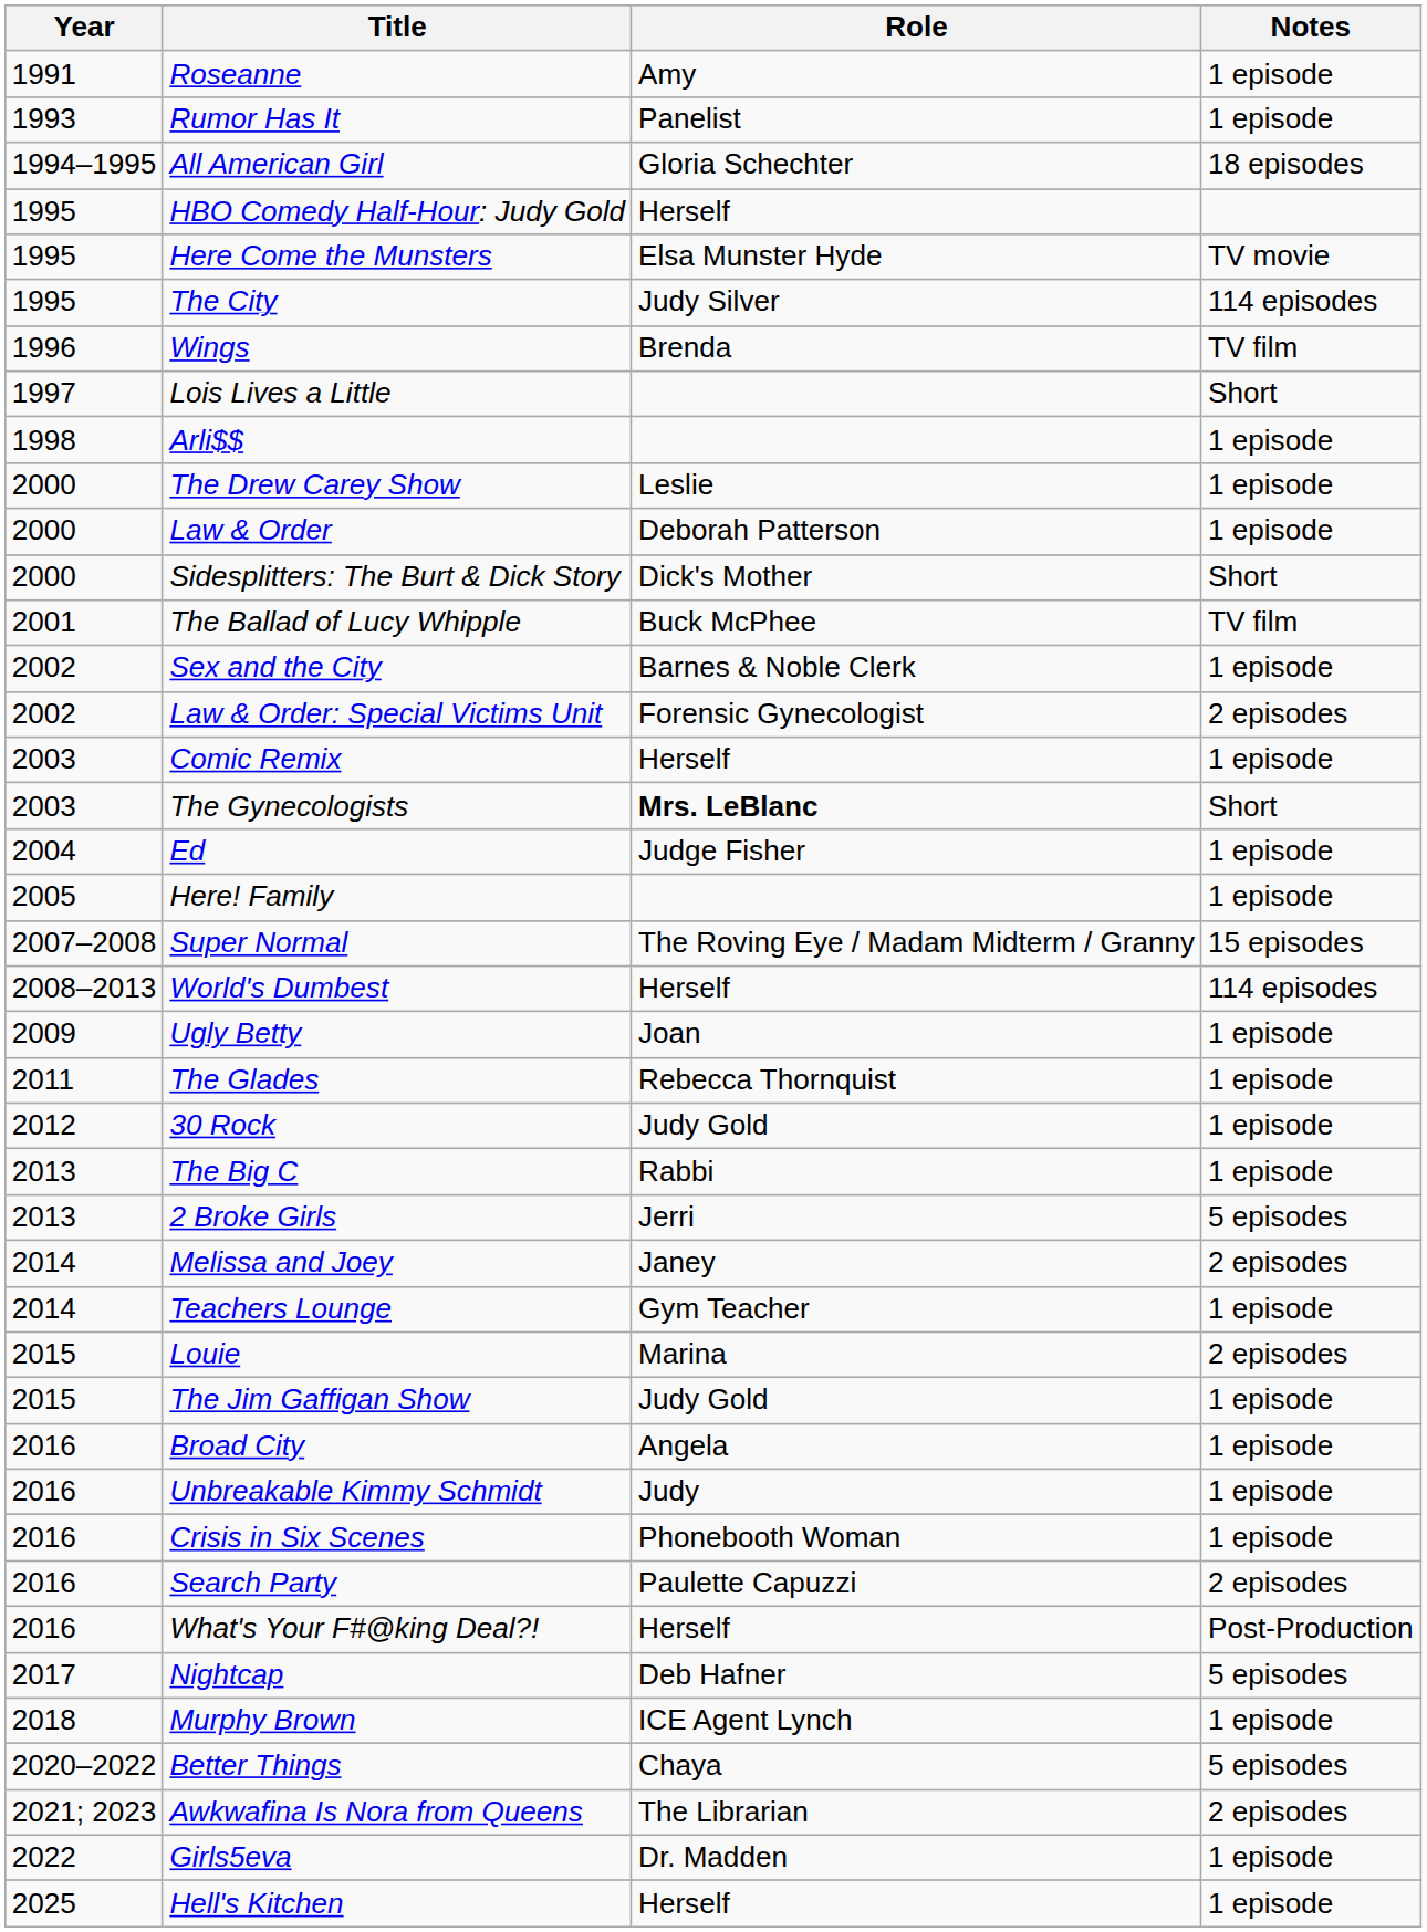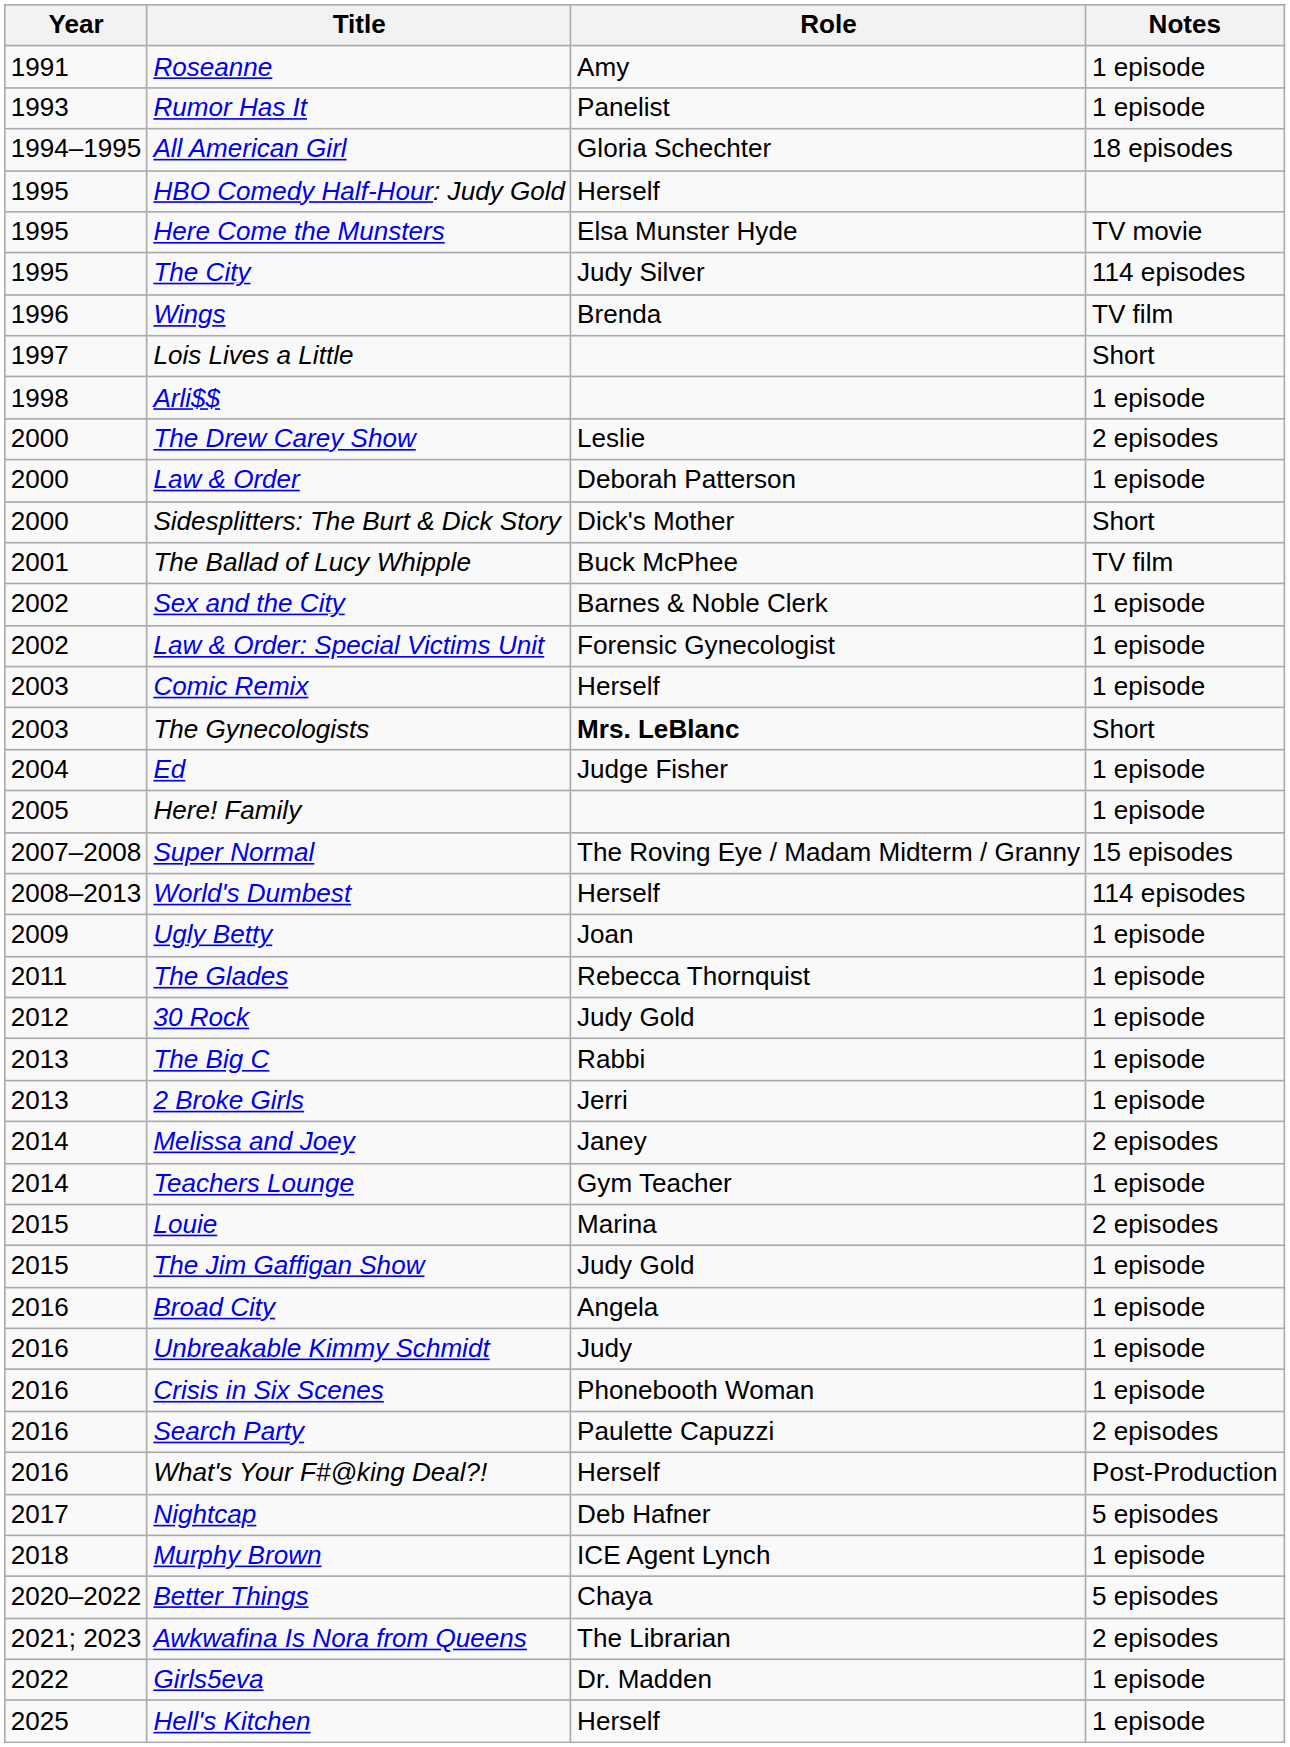The Drew Carey Show | Notes: 1 episode -> 2 episodes
Law & Order: Special Victims Unit | Notes: 2 episodes -> 1 episode
2 Broke Girls | Notes: 5 episodes -> 1 episode
